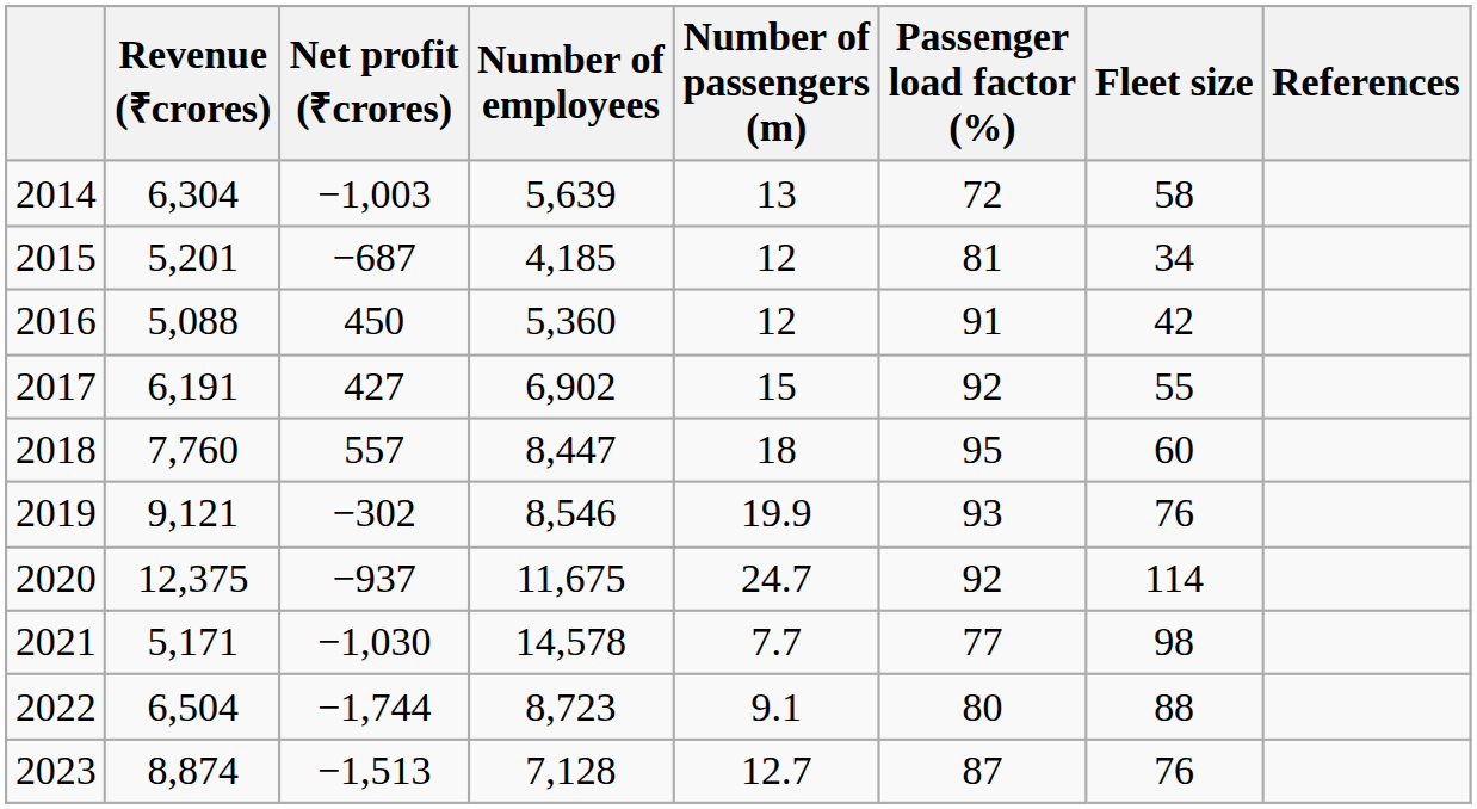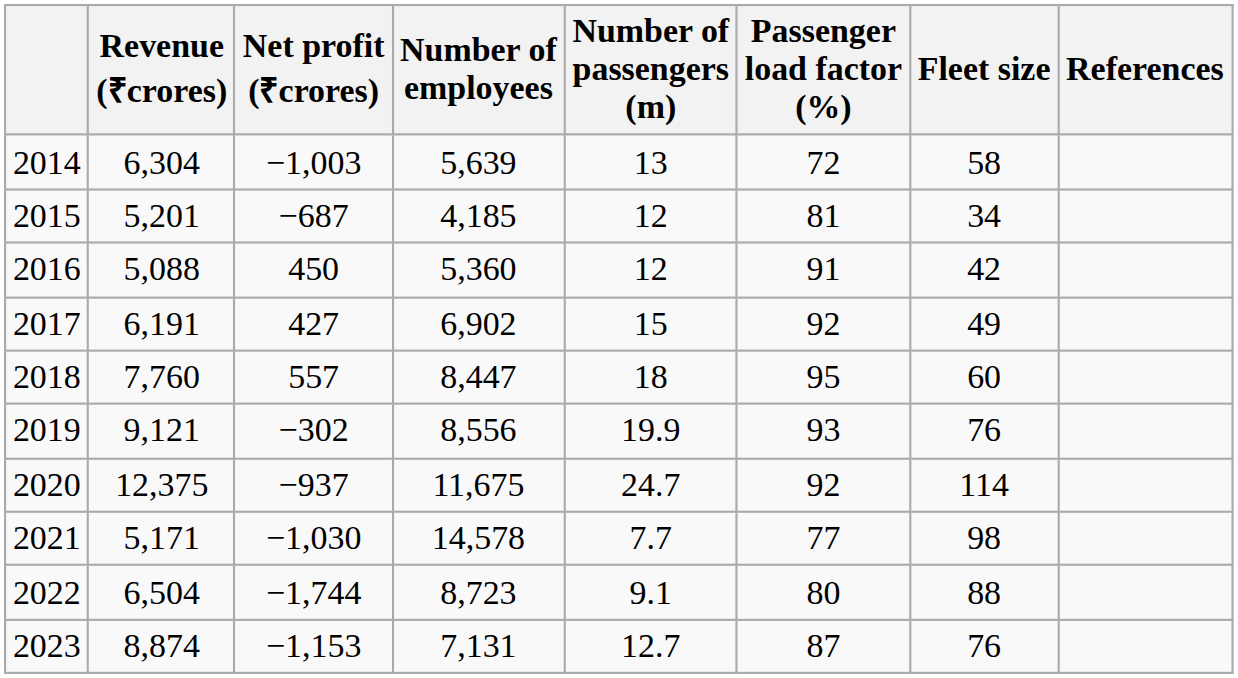2017 | Fleet size: 55 -> 49
2019 | Number of employees: 8,546 -> 8,556
2023 | Net profit (₹crores): −1,513 -> −1,153
2023 | Number of employees: 7,128 -> 7,131
